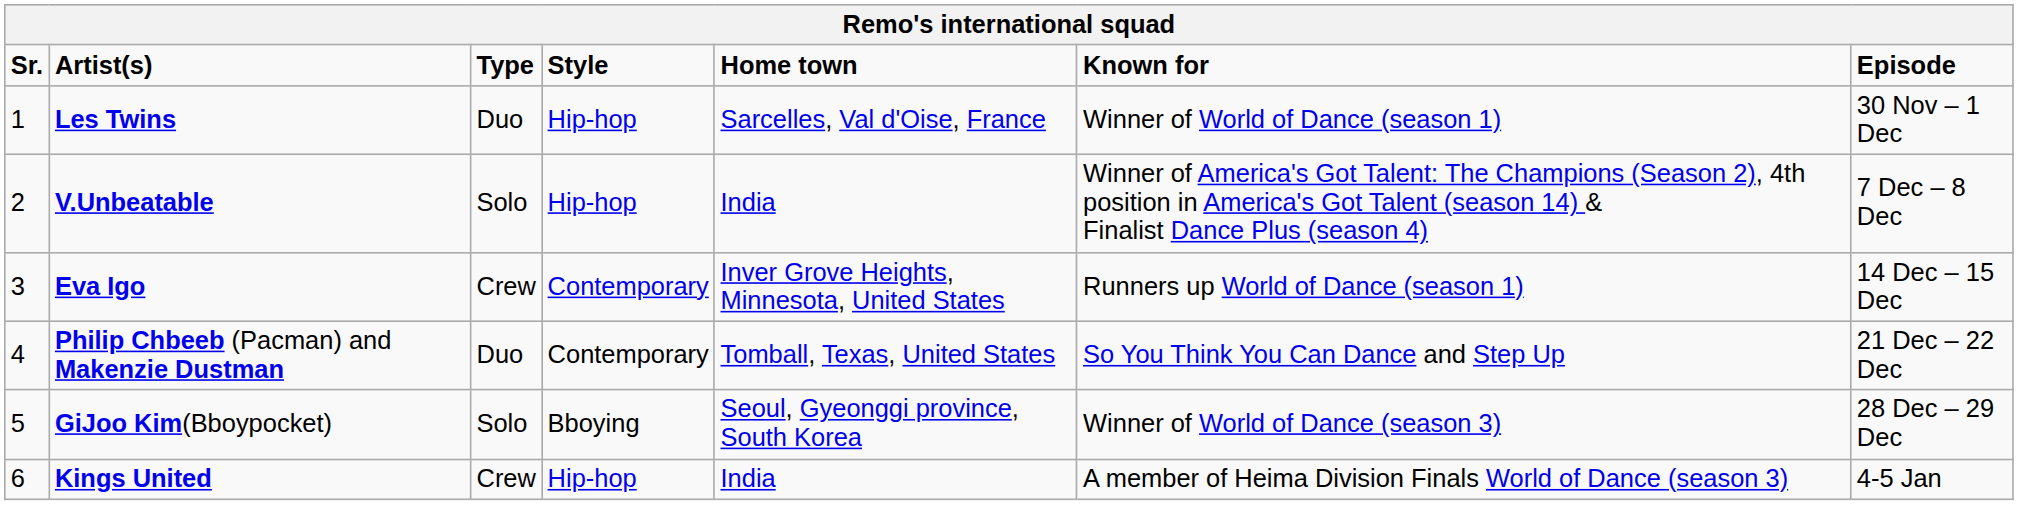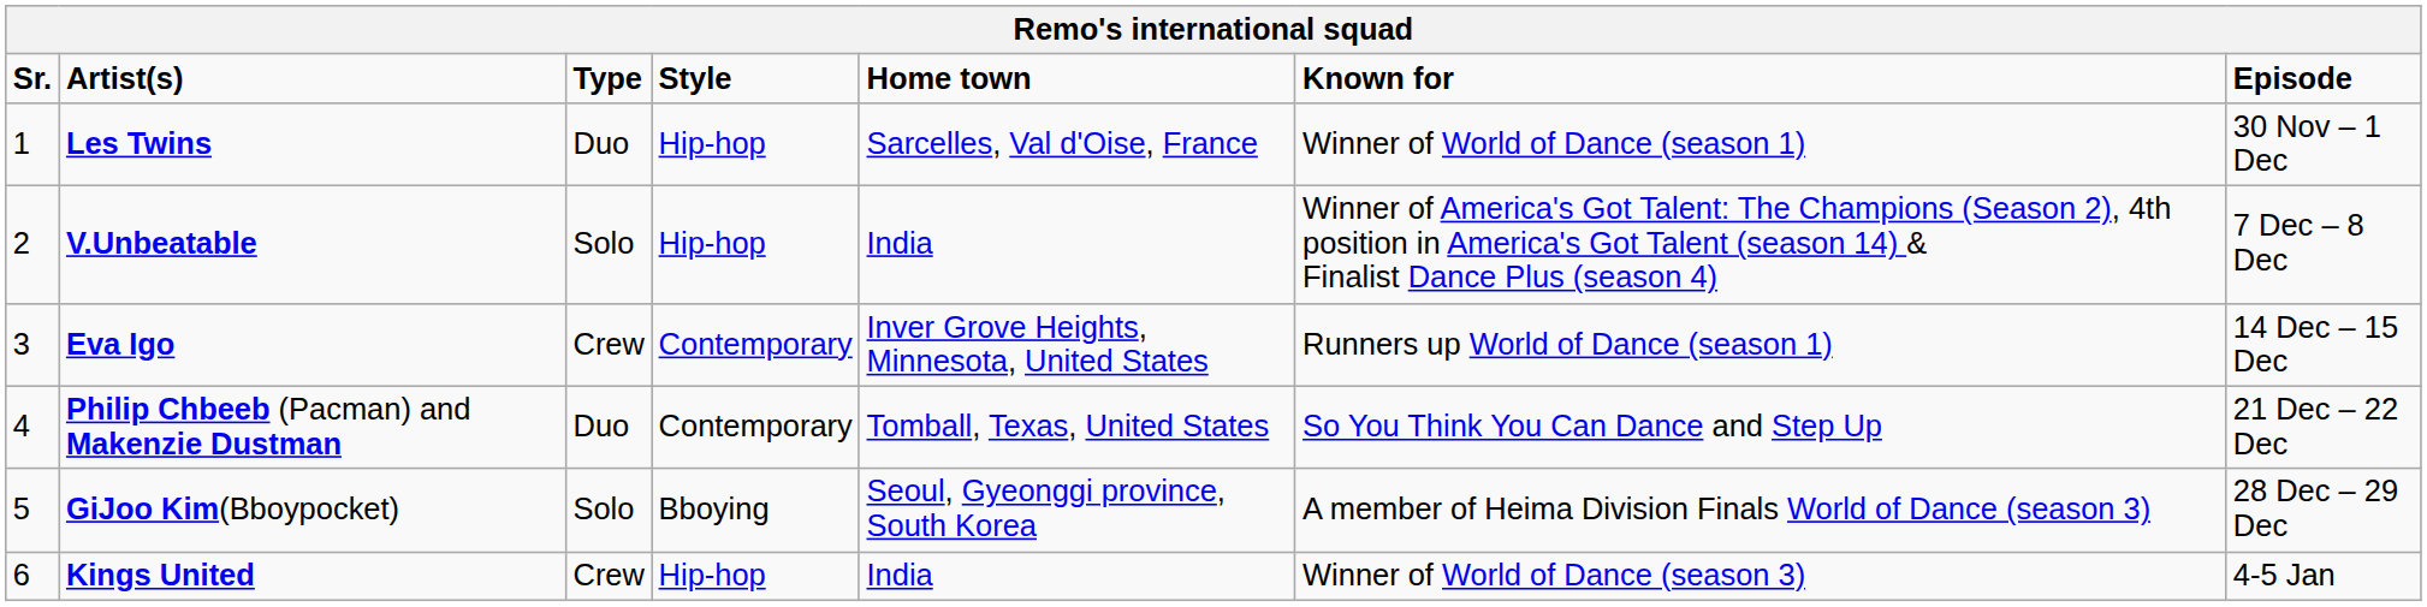GiJoo Kim(Bboypocket) | Known for: Winner of World of Dance (season 3) -> A member of Heima Division Finals World of Dance (season 3)
Kings United | Known for: A member of Heima Division Finals World of Dance (season 3) -> Winner of World of Dance (season 3)
